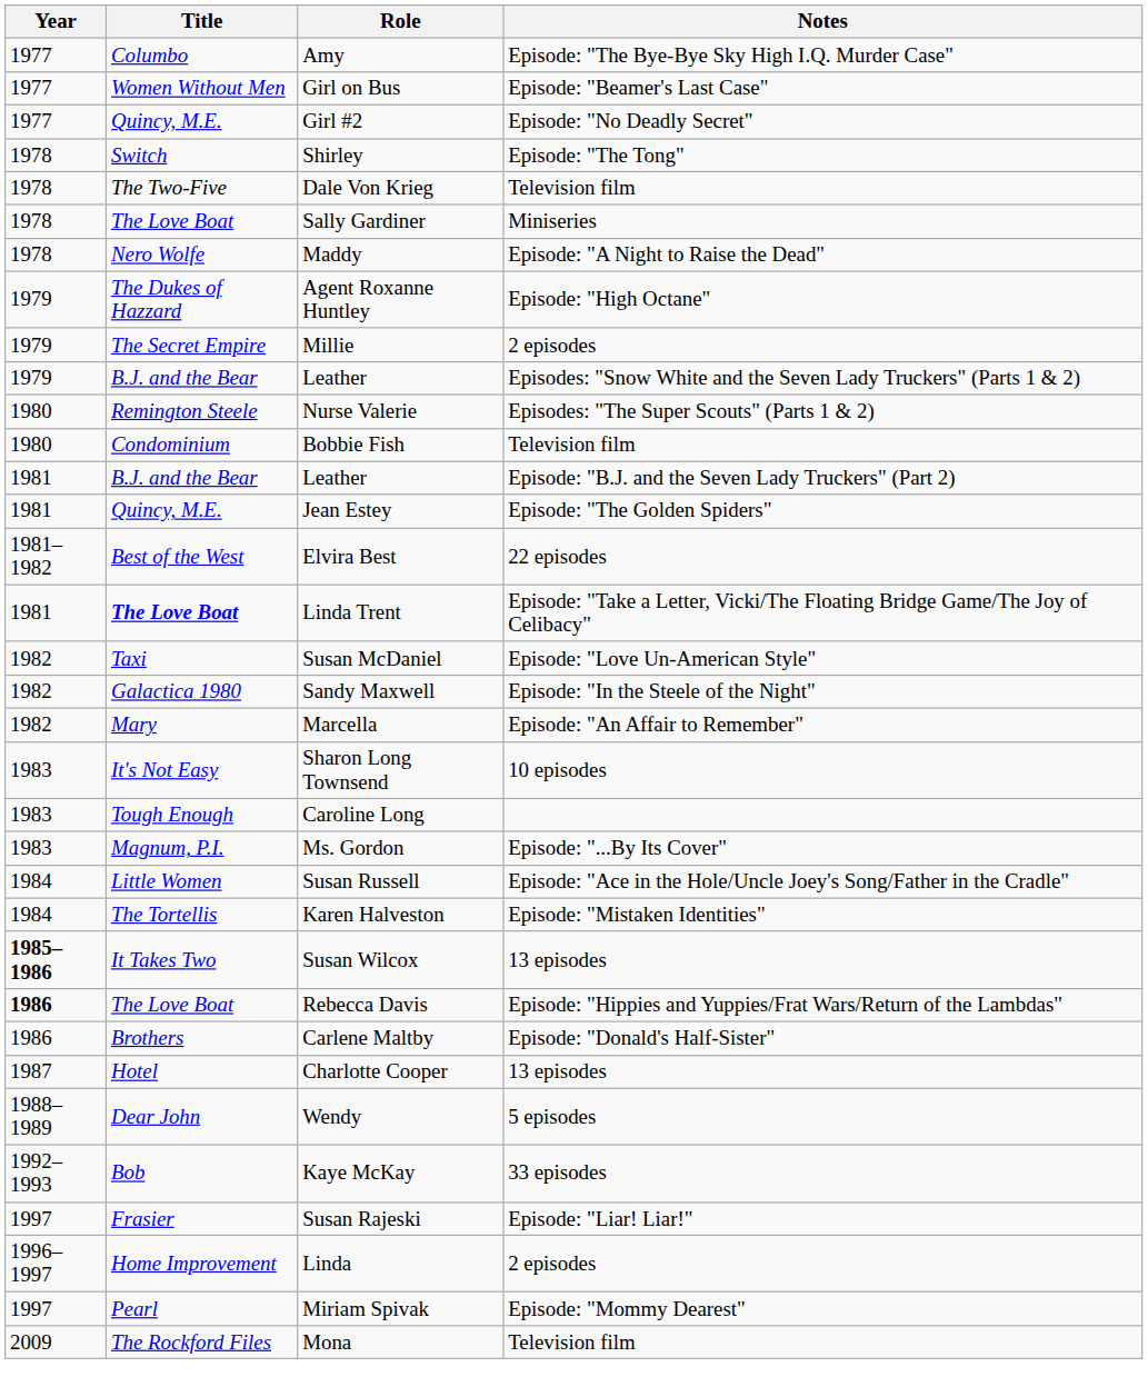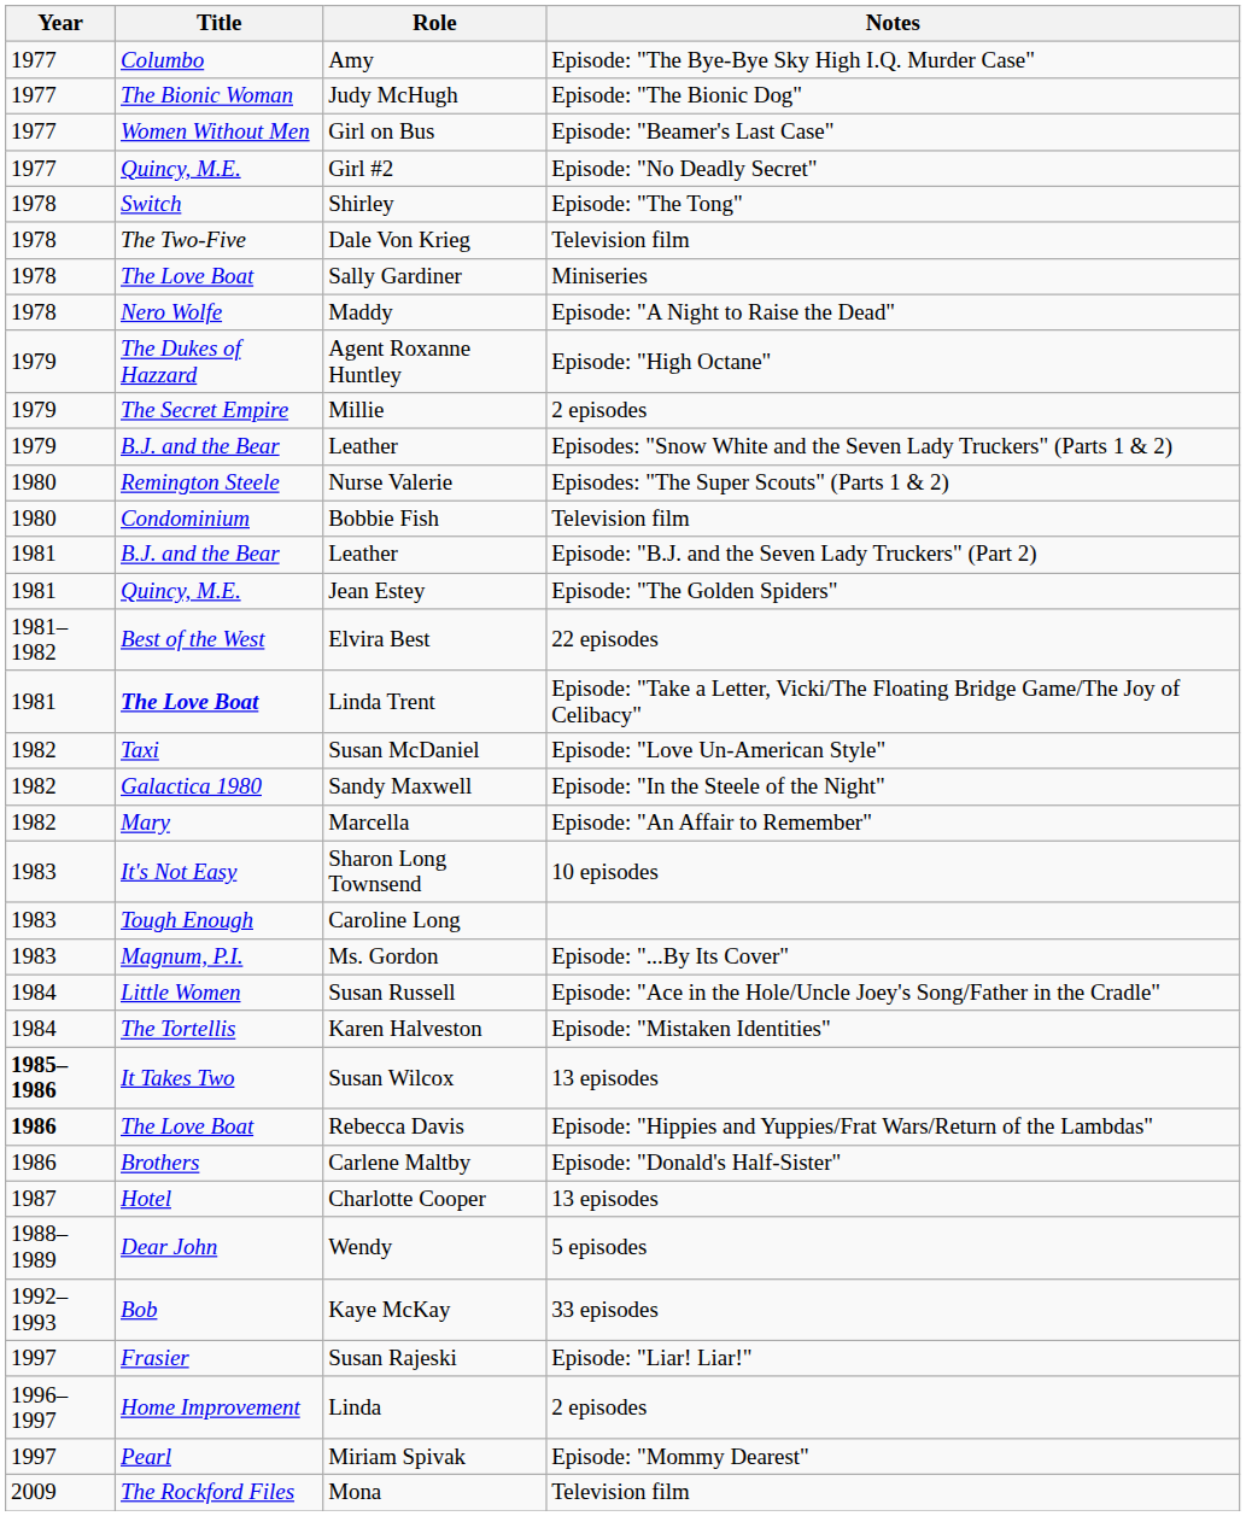+ row: 1977 | The Bionic Woman | Judy McHugh | Episode: "The Bionic Dog"
